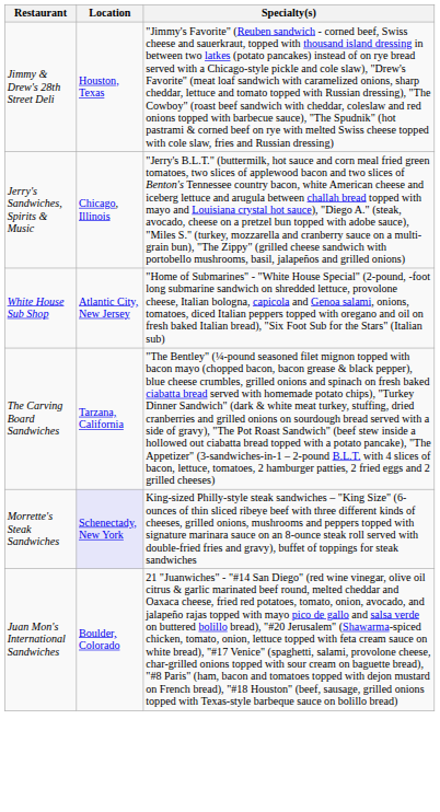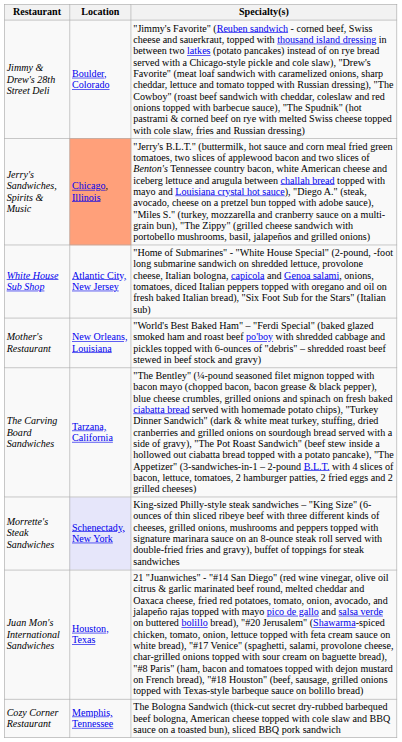Jimmy & Drew's 28th Street Deli | Location: Houston, Texas -> Boulder, Colorado
Jerry's Sandwiches, Spirits & Music | Location: no background -> lightsalmon background
+ row: Mother's Restaurant | New Orleans, Louisiana | "World's Best Baked Ham" – "Ferdi Special" (baked glazed smoked ham and roast beef po'boy with shredded cabbage and pickles topped with 6-ounces of "debris" – shredded roast beef stewed in beef stock and gravy)
Juan Mon's International Sandwiches | Location: Boulder, Colorado -> Houston, Texas
+ row: Cozy Corner Restaurant | Memphis, Tennessee | The Bologna Sandwich (thick-cut secret dry-rubbed barbequed beef bologna, American cheese topped with cole slaw and BBQ sauce on a toasted bun), sliced BBQ pork sandwich
